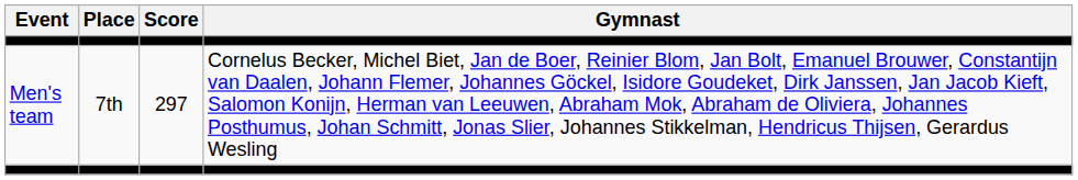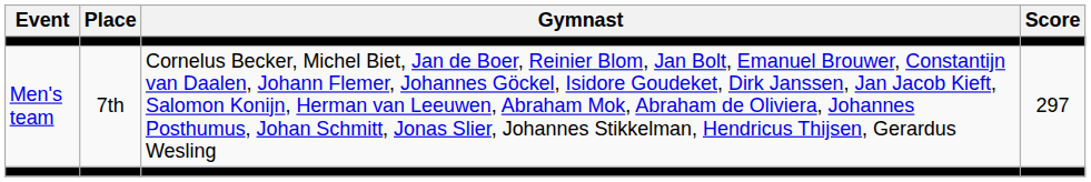columns swapped: Gymnast <-> Score
